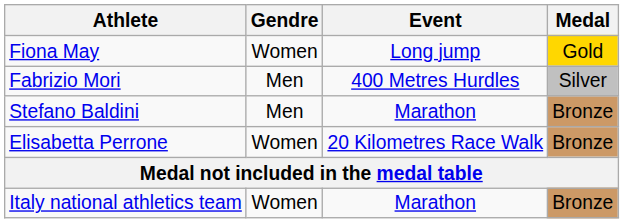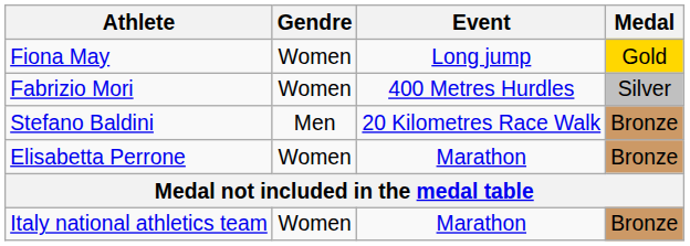Fabrizio Mori | Gendre: Men -> Women
Stefano Baldini | Event: Marathon -> 20 Kilometres Race Walk
Elisabetta Perrone | Event: 20 Kilometres Race Walk -> Marathon
